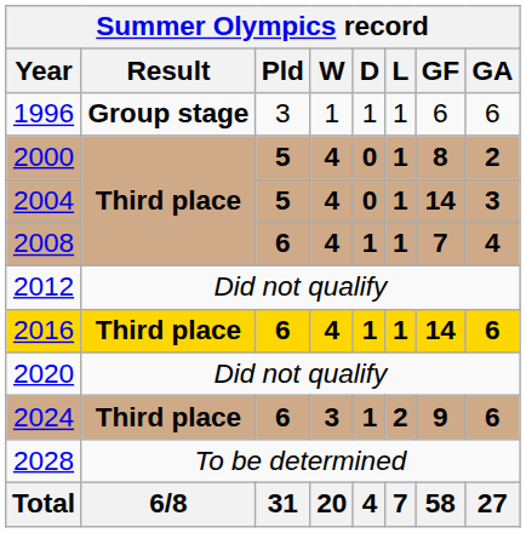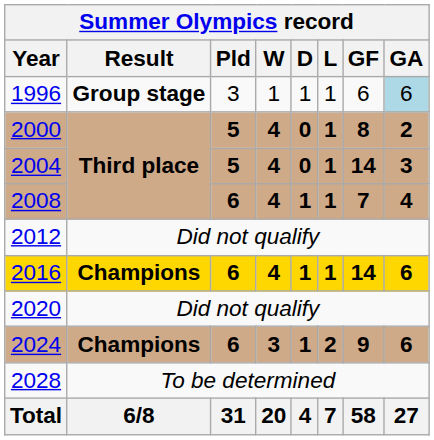1996 | GA: no background -> lightblue background
2016 | Result: Third place -> Champions
2024 | Result: Third place -> Champions
